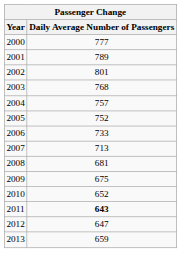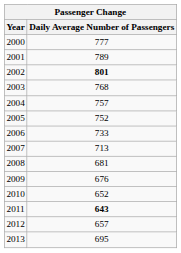2002 | Daily Average Number of Passengers: normal -> bold
2009 | Daily Average Number of Passengers: 675 -> 676
2012 | Daily Average Number of Passengers: 647 -> 657
2013 | Daily Average Number of Passengers: 659 -> 695
